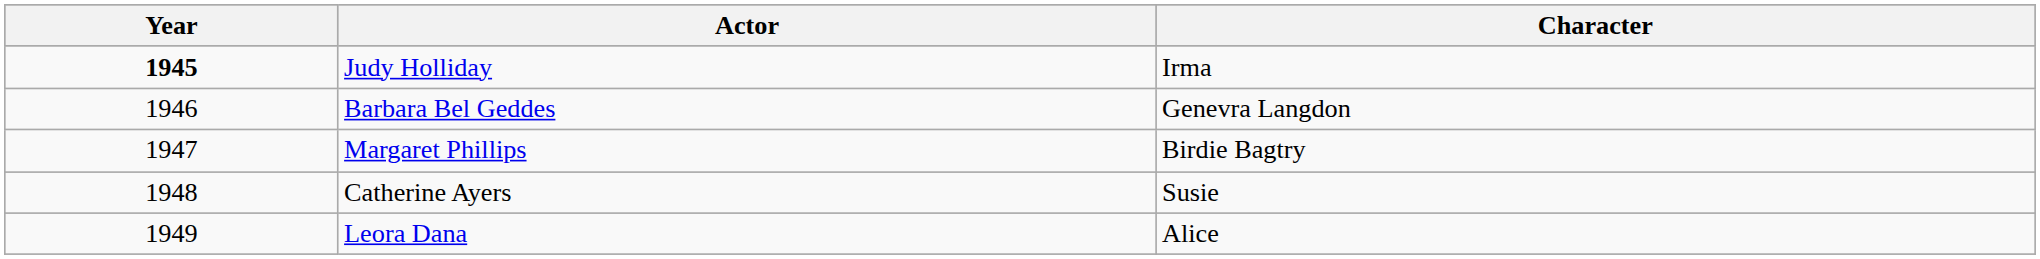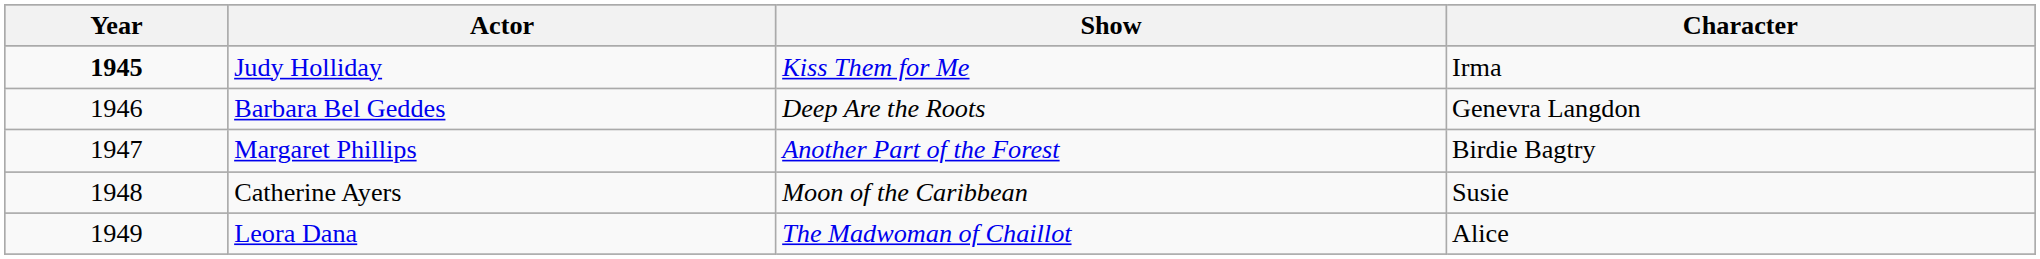+ column: Show | Kiss Them for Me | Deep Are the Roots | Another Part of the Forest | Moon of the Caribbean | The Madwoman of Chaillot
